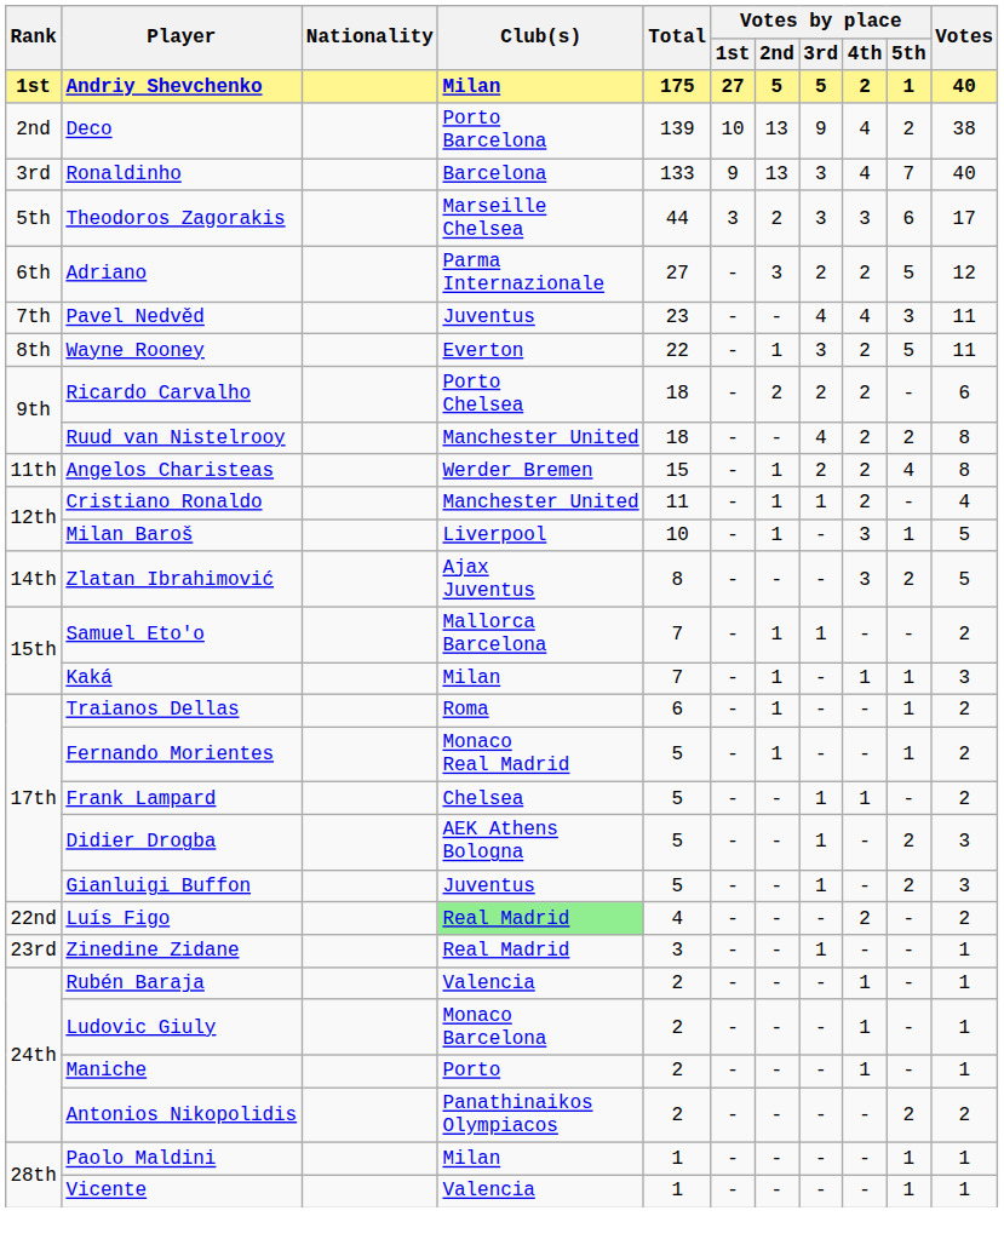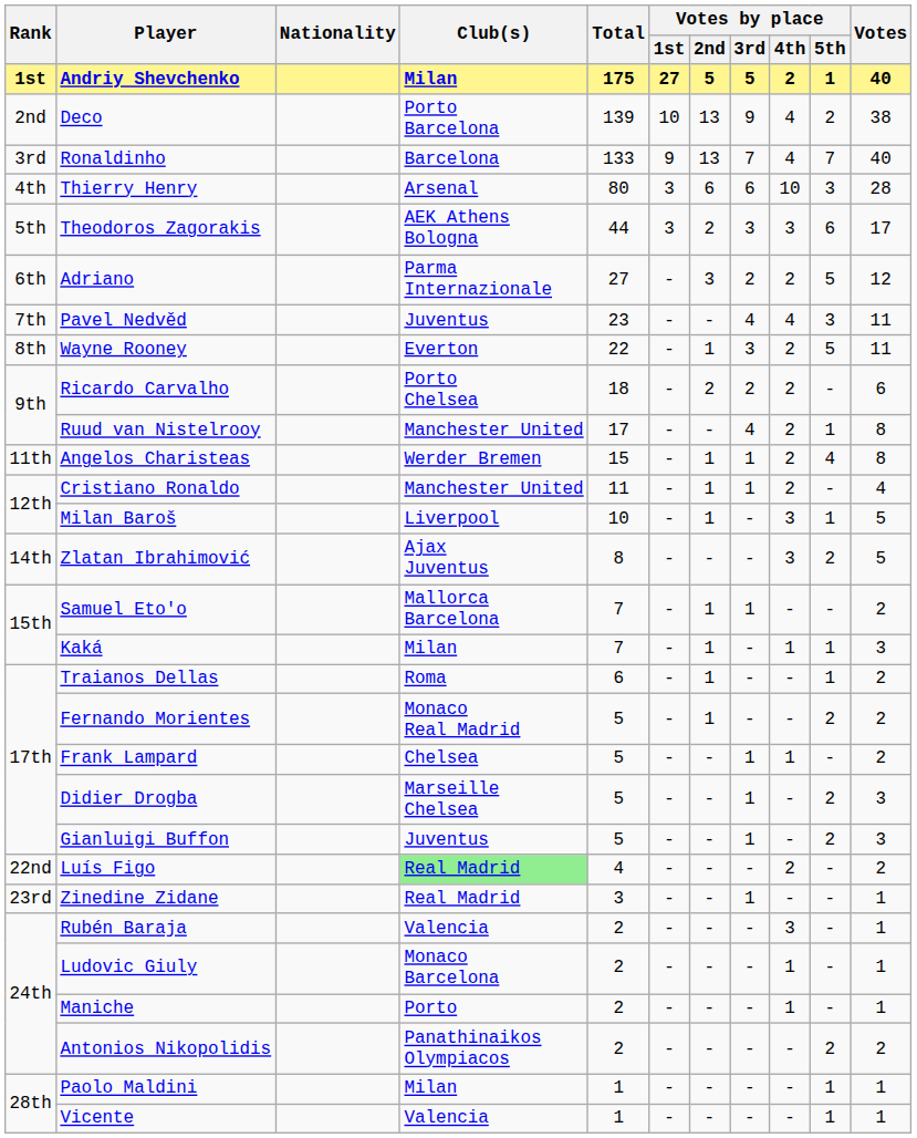Ronaldinho | Votes by place / 3rd: 3 -> 7
+ row: 4th | Thierry Henry | Arsenal | 80 | 3 | 6 | 6 | 10 | 3 | 28
Theodoros Zagorakis | Club(s): Marseille Chelsea -> AEK Athens Bologna
Ruud van Nistelrooy | Total: 18 -> 17
Ruud van Nistelrooy | Votes by place / 5th: 2 -> 1
Angelos Charisteas | Votes by place / 3rd: 2 -> 1
Fernando Morientes | Votes by place / 5th: 1 -> 2
Didier Drogba | Club(s): AEK Athens Bologna -> Marseille Chelsea
Rubén Baraja | Votes by place / 4th: 1 -> 3
